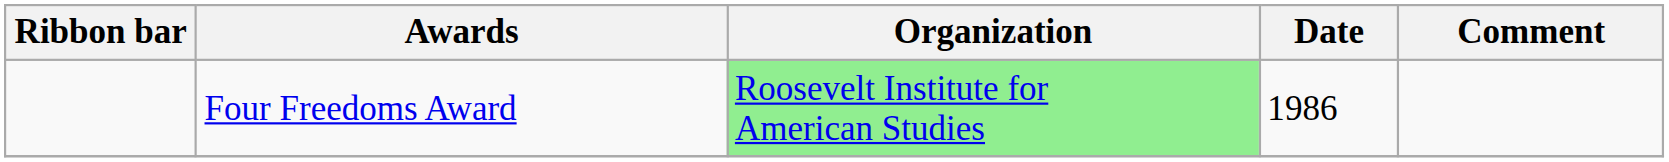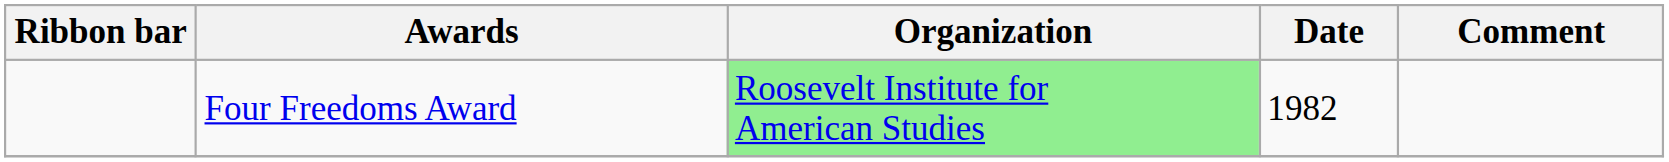Four Freedoms Award | Date: 1986 -> 1982
